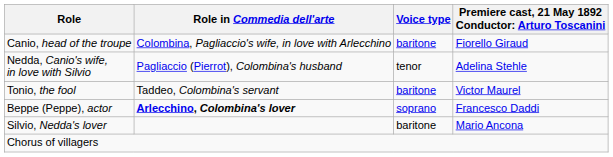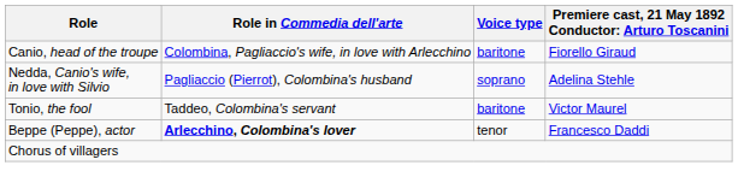Nedda, Canio's wife, in love with Silvio | Voice type: tenor -> soprano
Beppe (Peppe), actor | Voice type: soprano -> tenor
- row: Silvio, Nedda's lover | baritone | Mario Ancona
